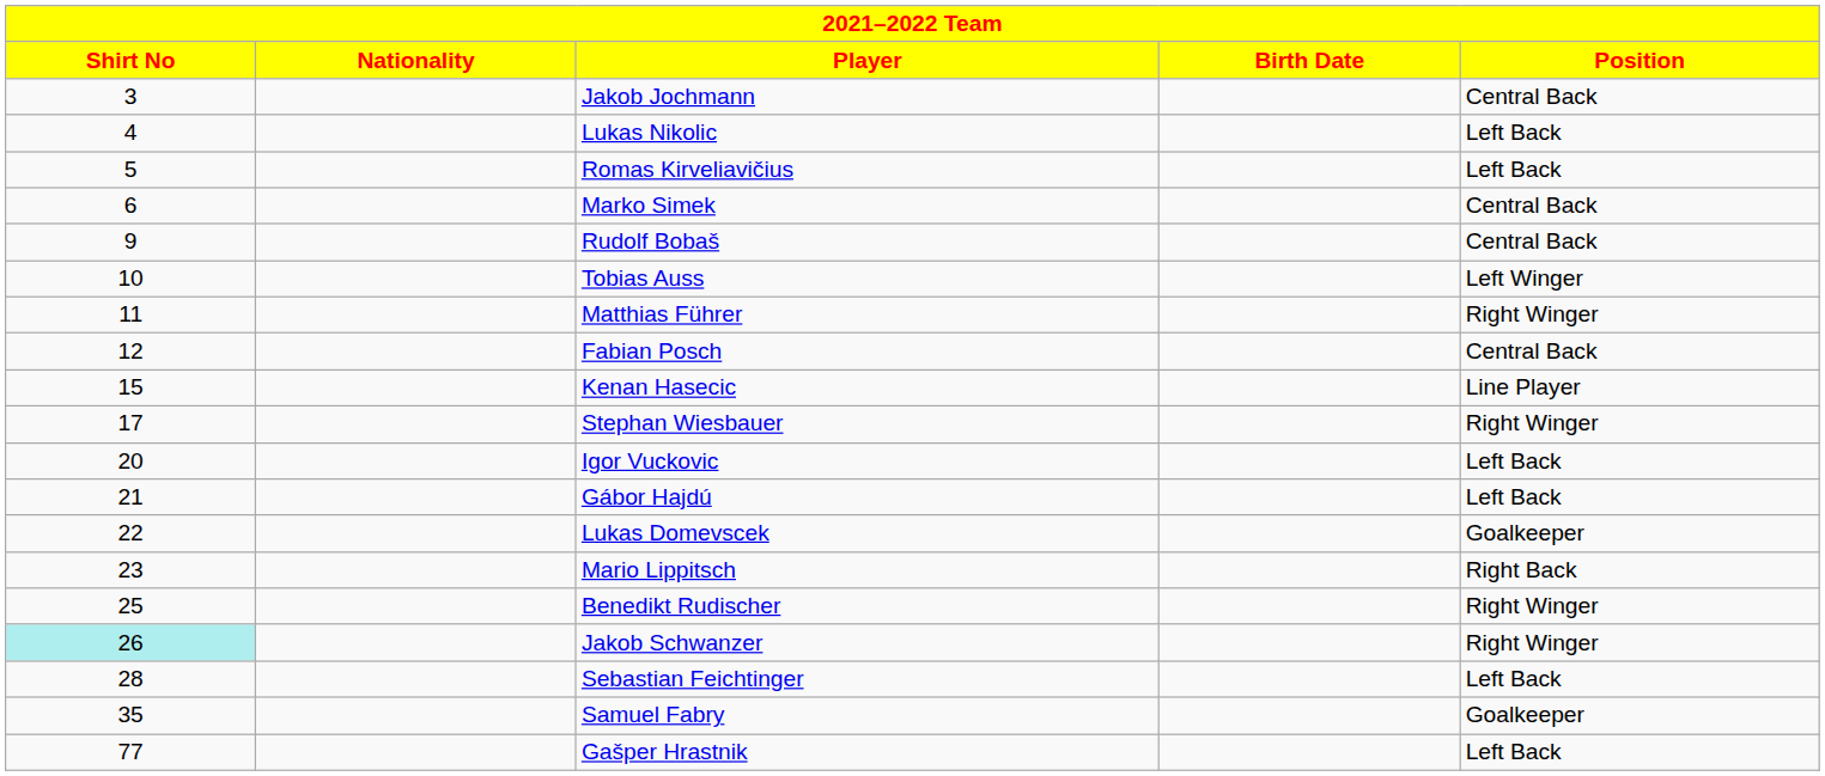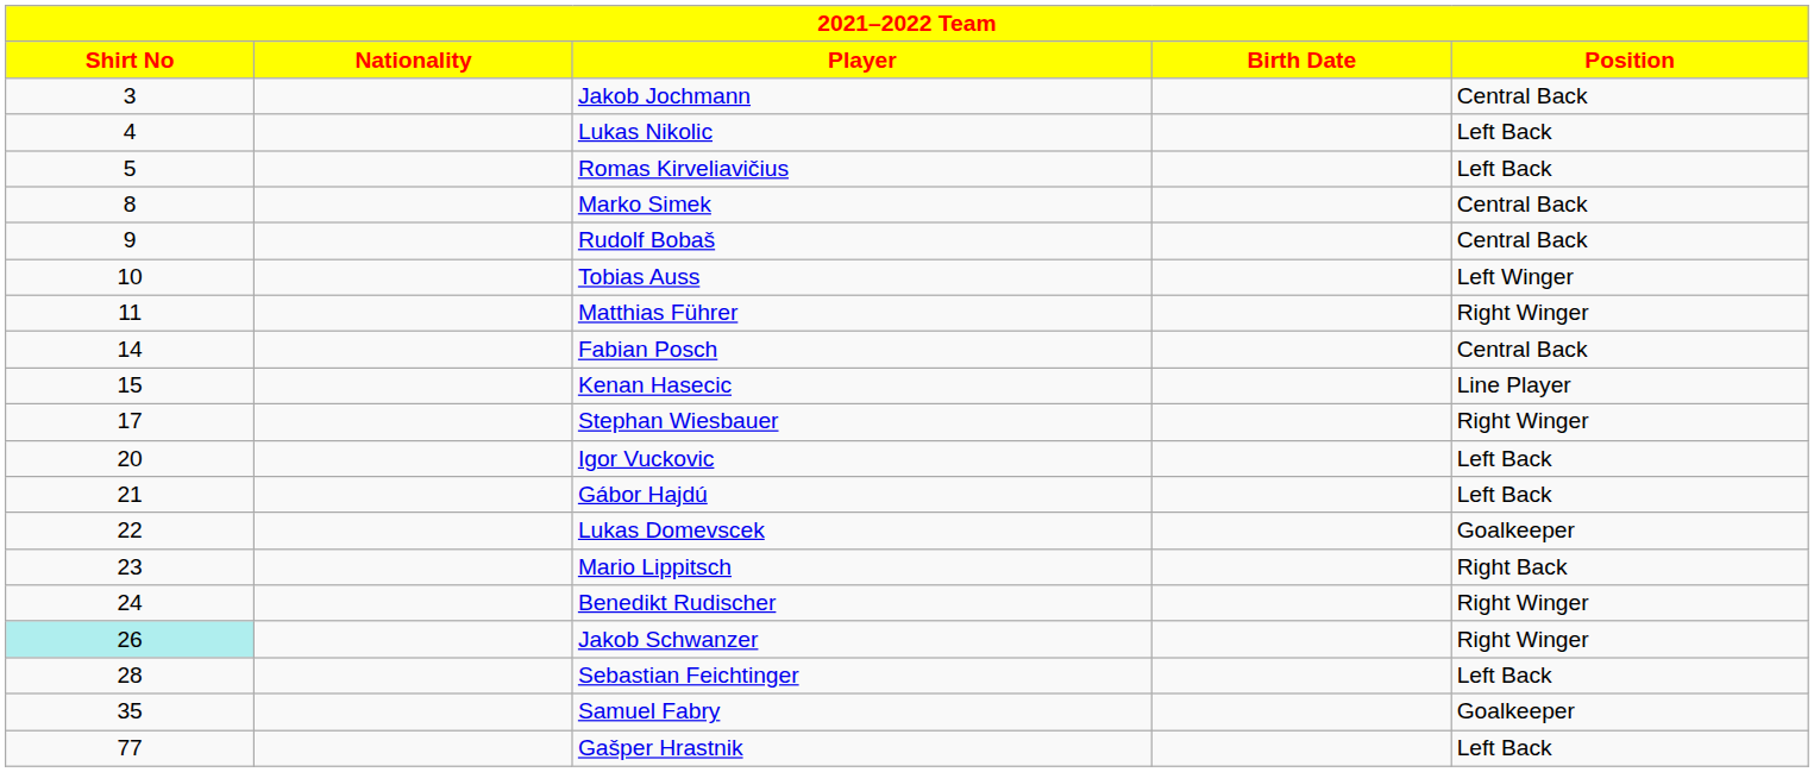Marko Simek | Shirt No: 6 -> 8
Fabian Posch | Shirt No: 12 -> 14
Benedikt Rudischer | Shirt No: 25 -> 24
